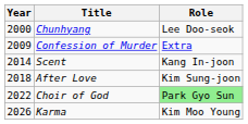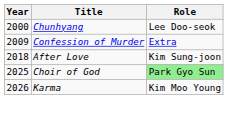- row: 2014 | Scent | Kang In-joon
Choir of God | Year: 2022 -> 2025
